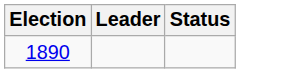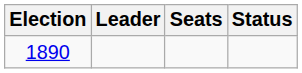+ column: Seats
